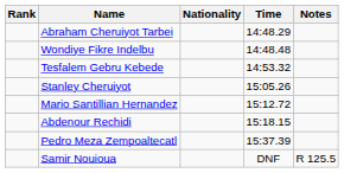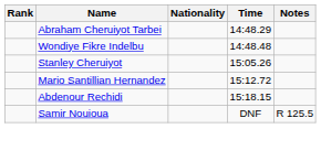- row: Tesfalem Gebru Kebede | 14:53.32
- row: Pedro Meza Zempoaltecatl | 15:37.39
